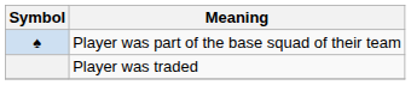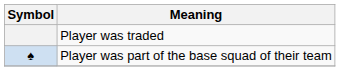rows swapped: Player was traded <-> Player was part of the base squad of their team
